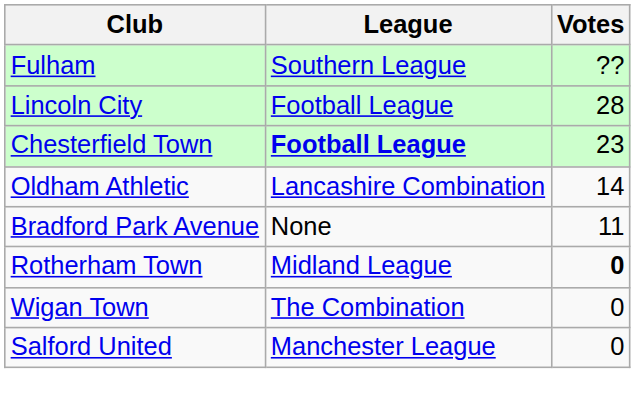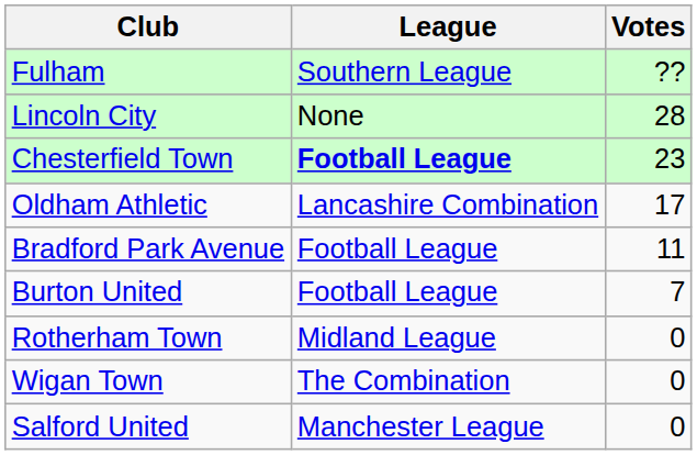Lincoln City | League: Football League -> None
Oldham Athletic | Votes: 14 -> 17
Bradford Park Avenue | League: None -> Football League
+ row: Burton United | Football League | 7
Rotherham Town | Votes: bold -> normal
